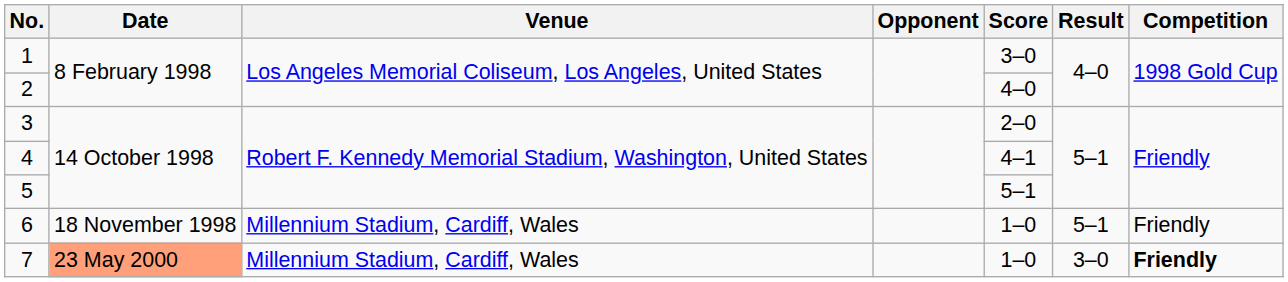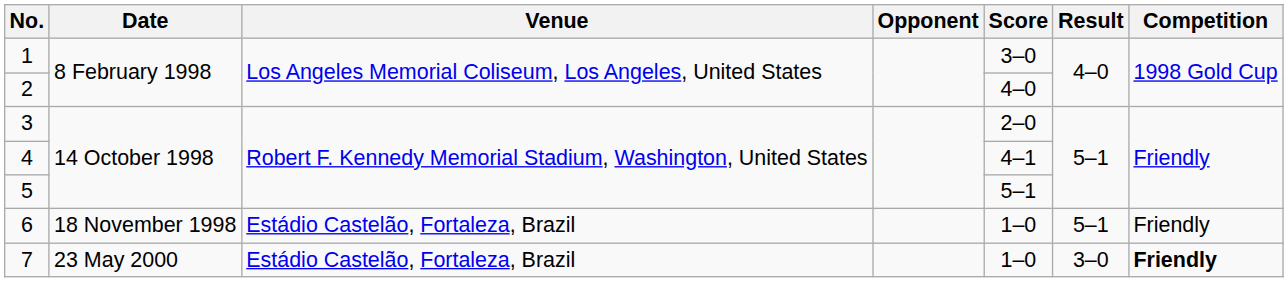6 | Venue: Millennium Stadium, Cardiff, Wales -> Estádio Castelão, Fortaleza, Brazil
7 | Date: lightsalmon background -> no background
7 | Venue: Millennium Stadium, Cardiff, Wales -> Estádio Castelão, Fortaleza, Brazil
